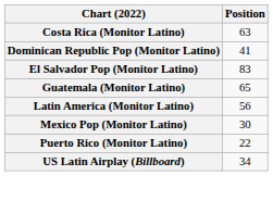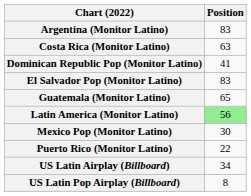+ row: Argentina (Monitor Latino) | 83
Latin America (Monitor Latino) | Position: no background -> lightgreen background
+ row: US Latin Pop Airplay (Billboard) | 8
